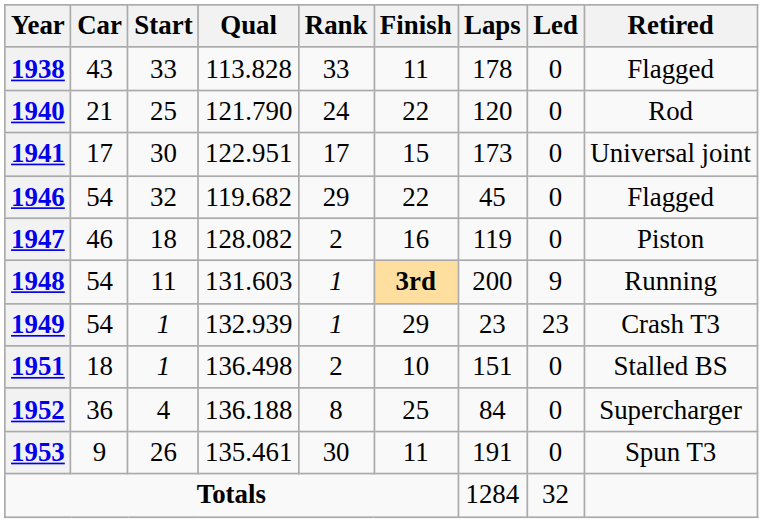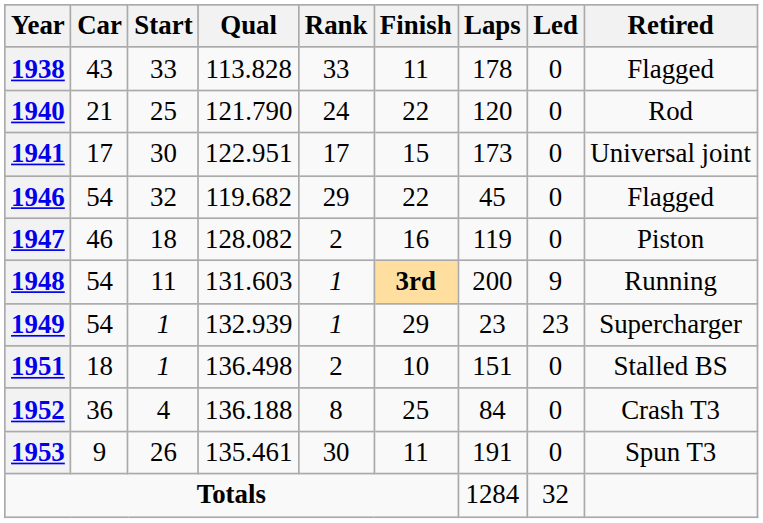1949 | Retired: Crash T3 -> Supercharger
1952 | Retired: Supercharger -> Crash T3
